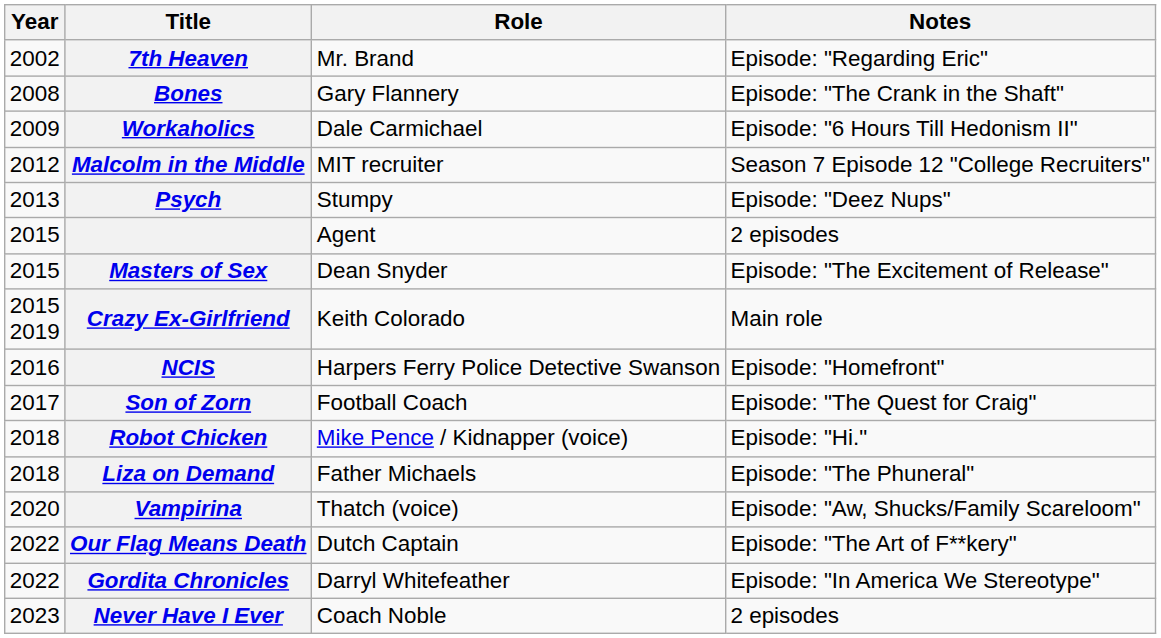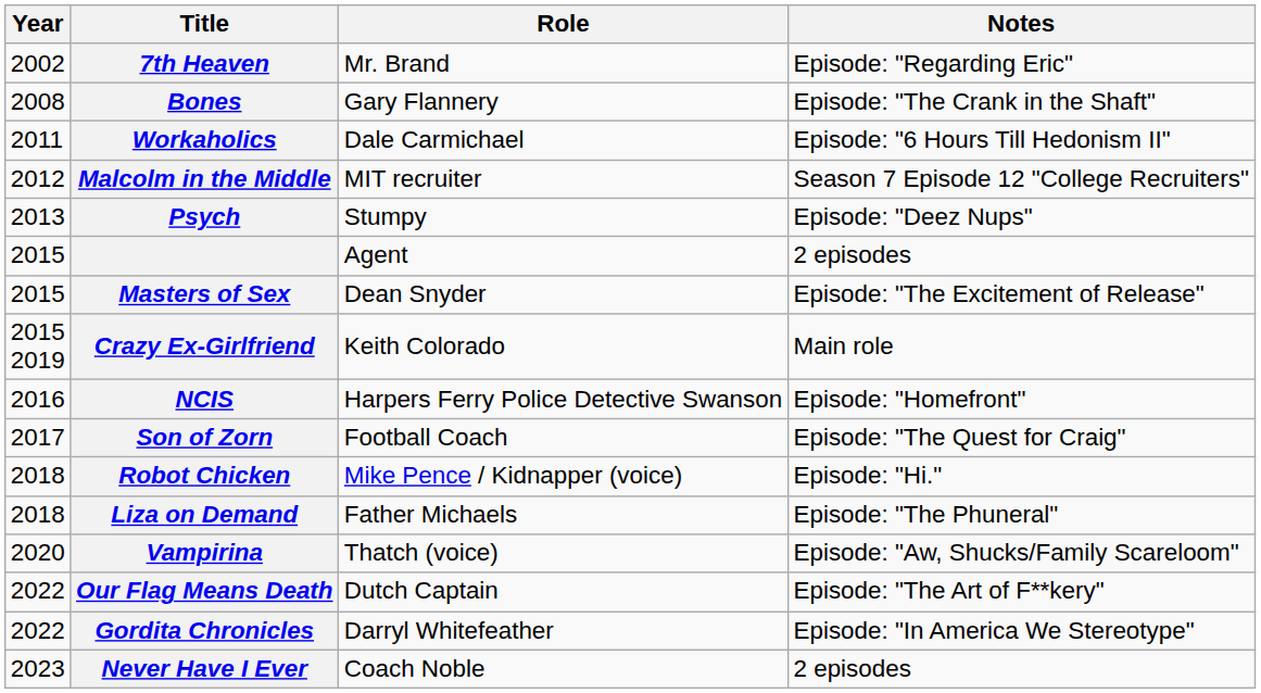Workaholics | Year: 2009 -> 2011
